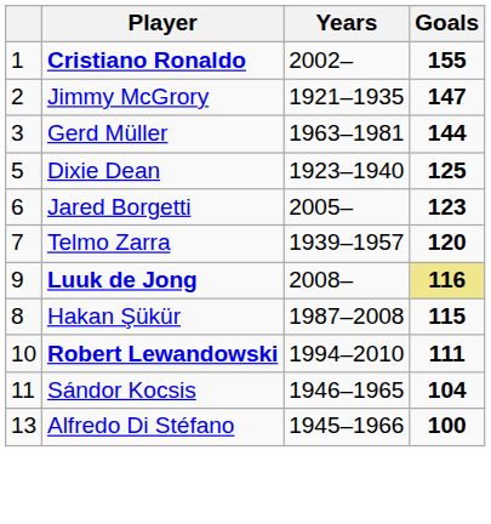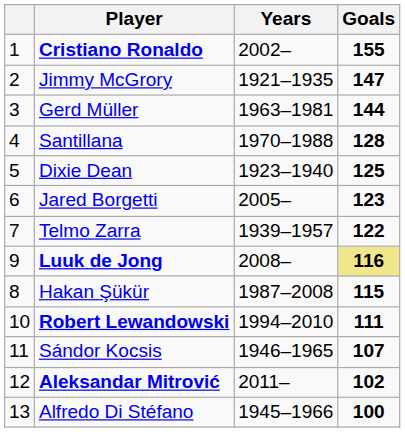+ row: 4 | Santillana | 1970–1988 | 128
Telmo Zarra | Goals: 120 -> 122
Sándor Kocsis | Goals: 104 -> 107
+ row: 12 | Aleksandar Mitrović | 2011– | 102
